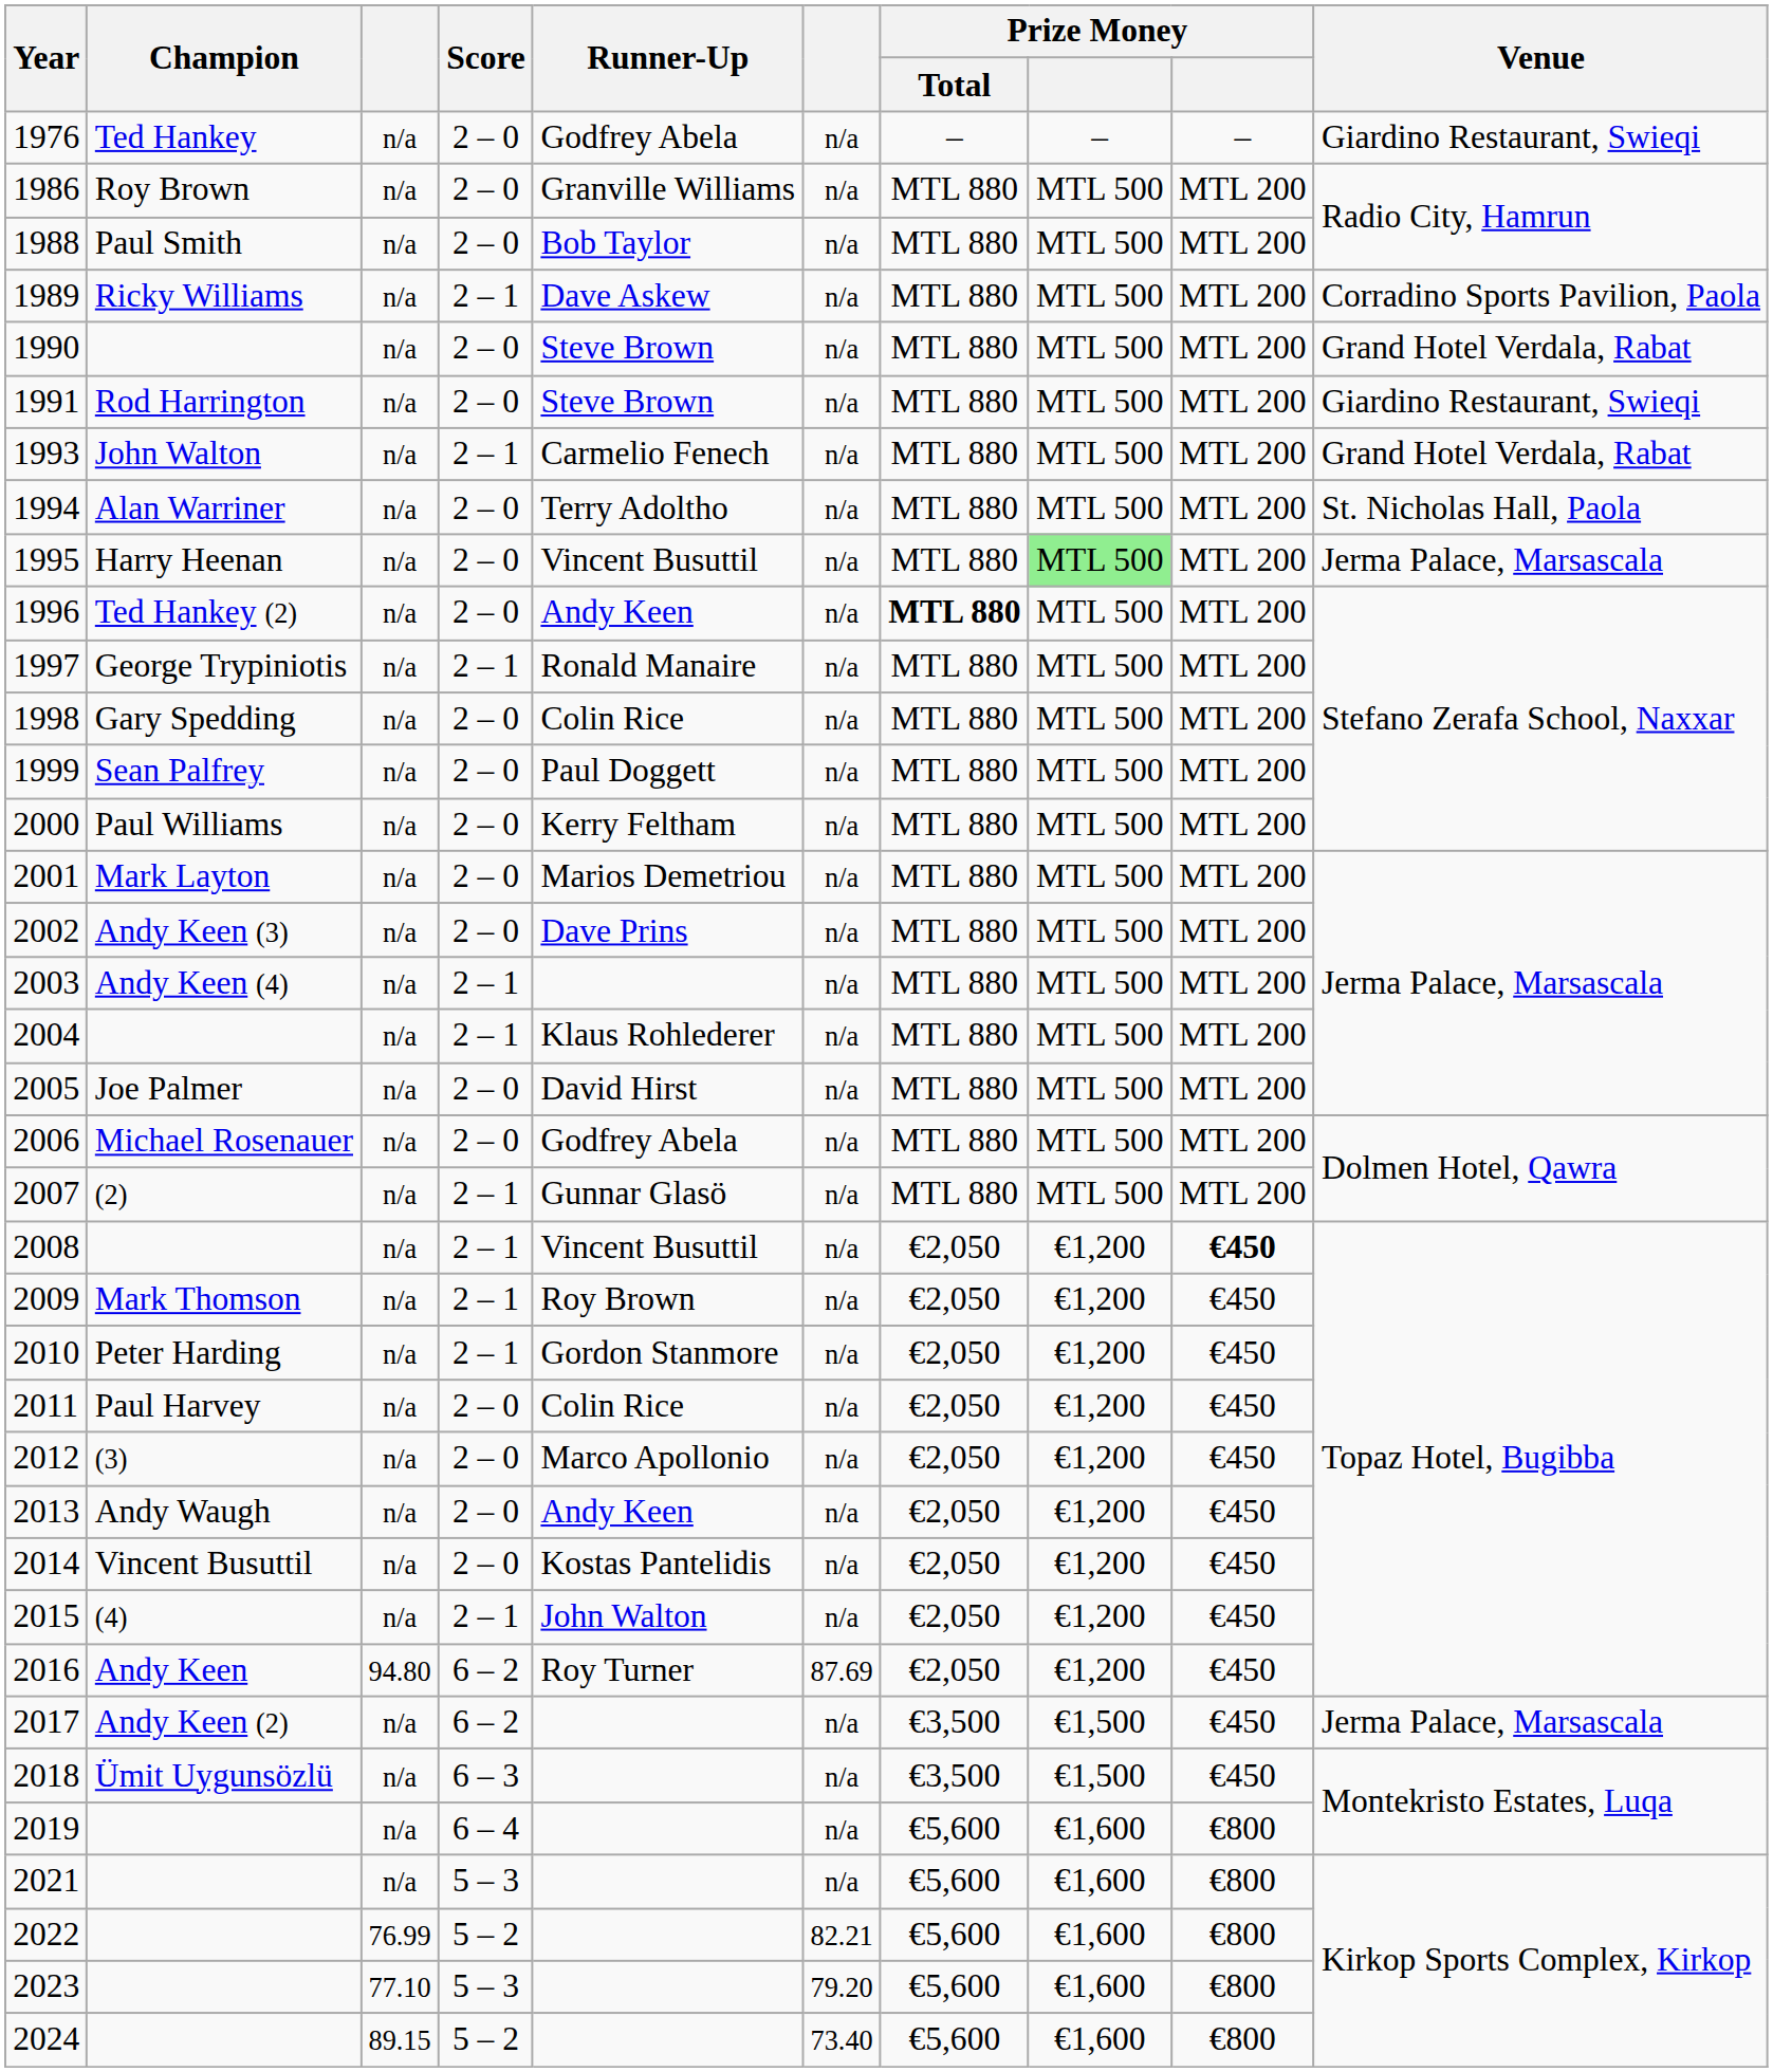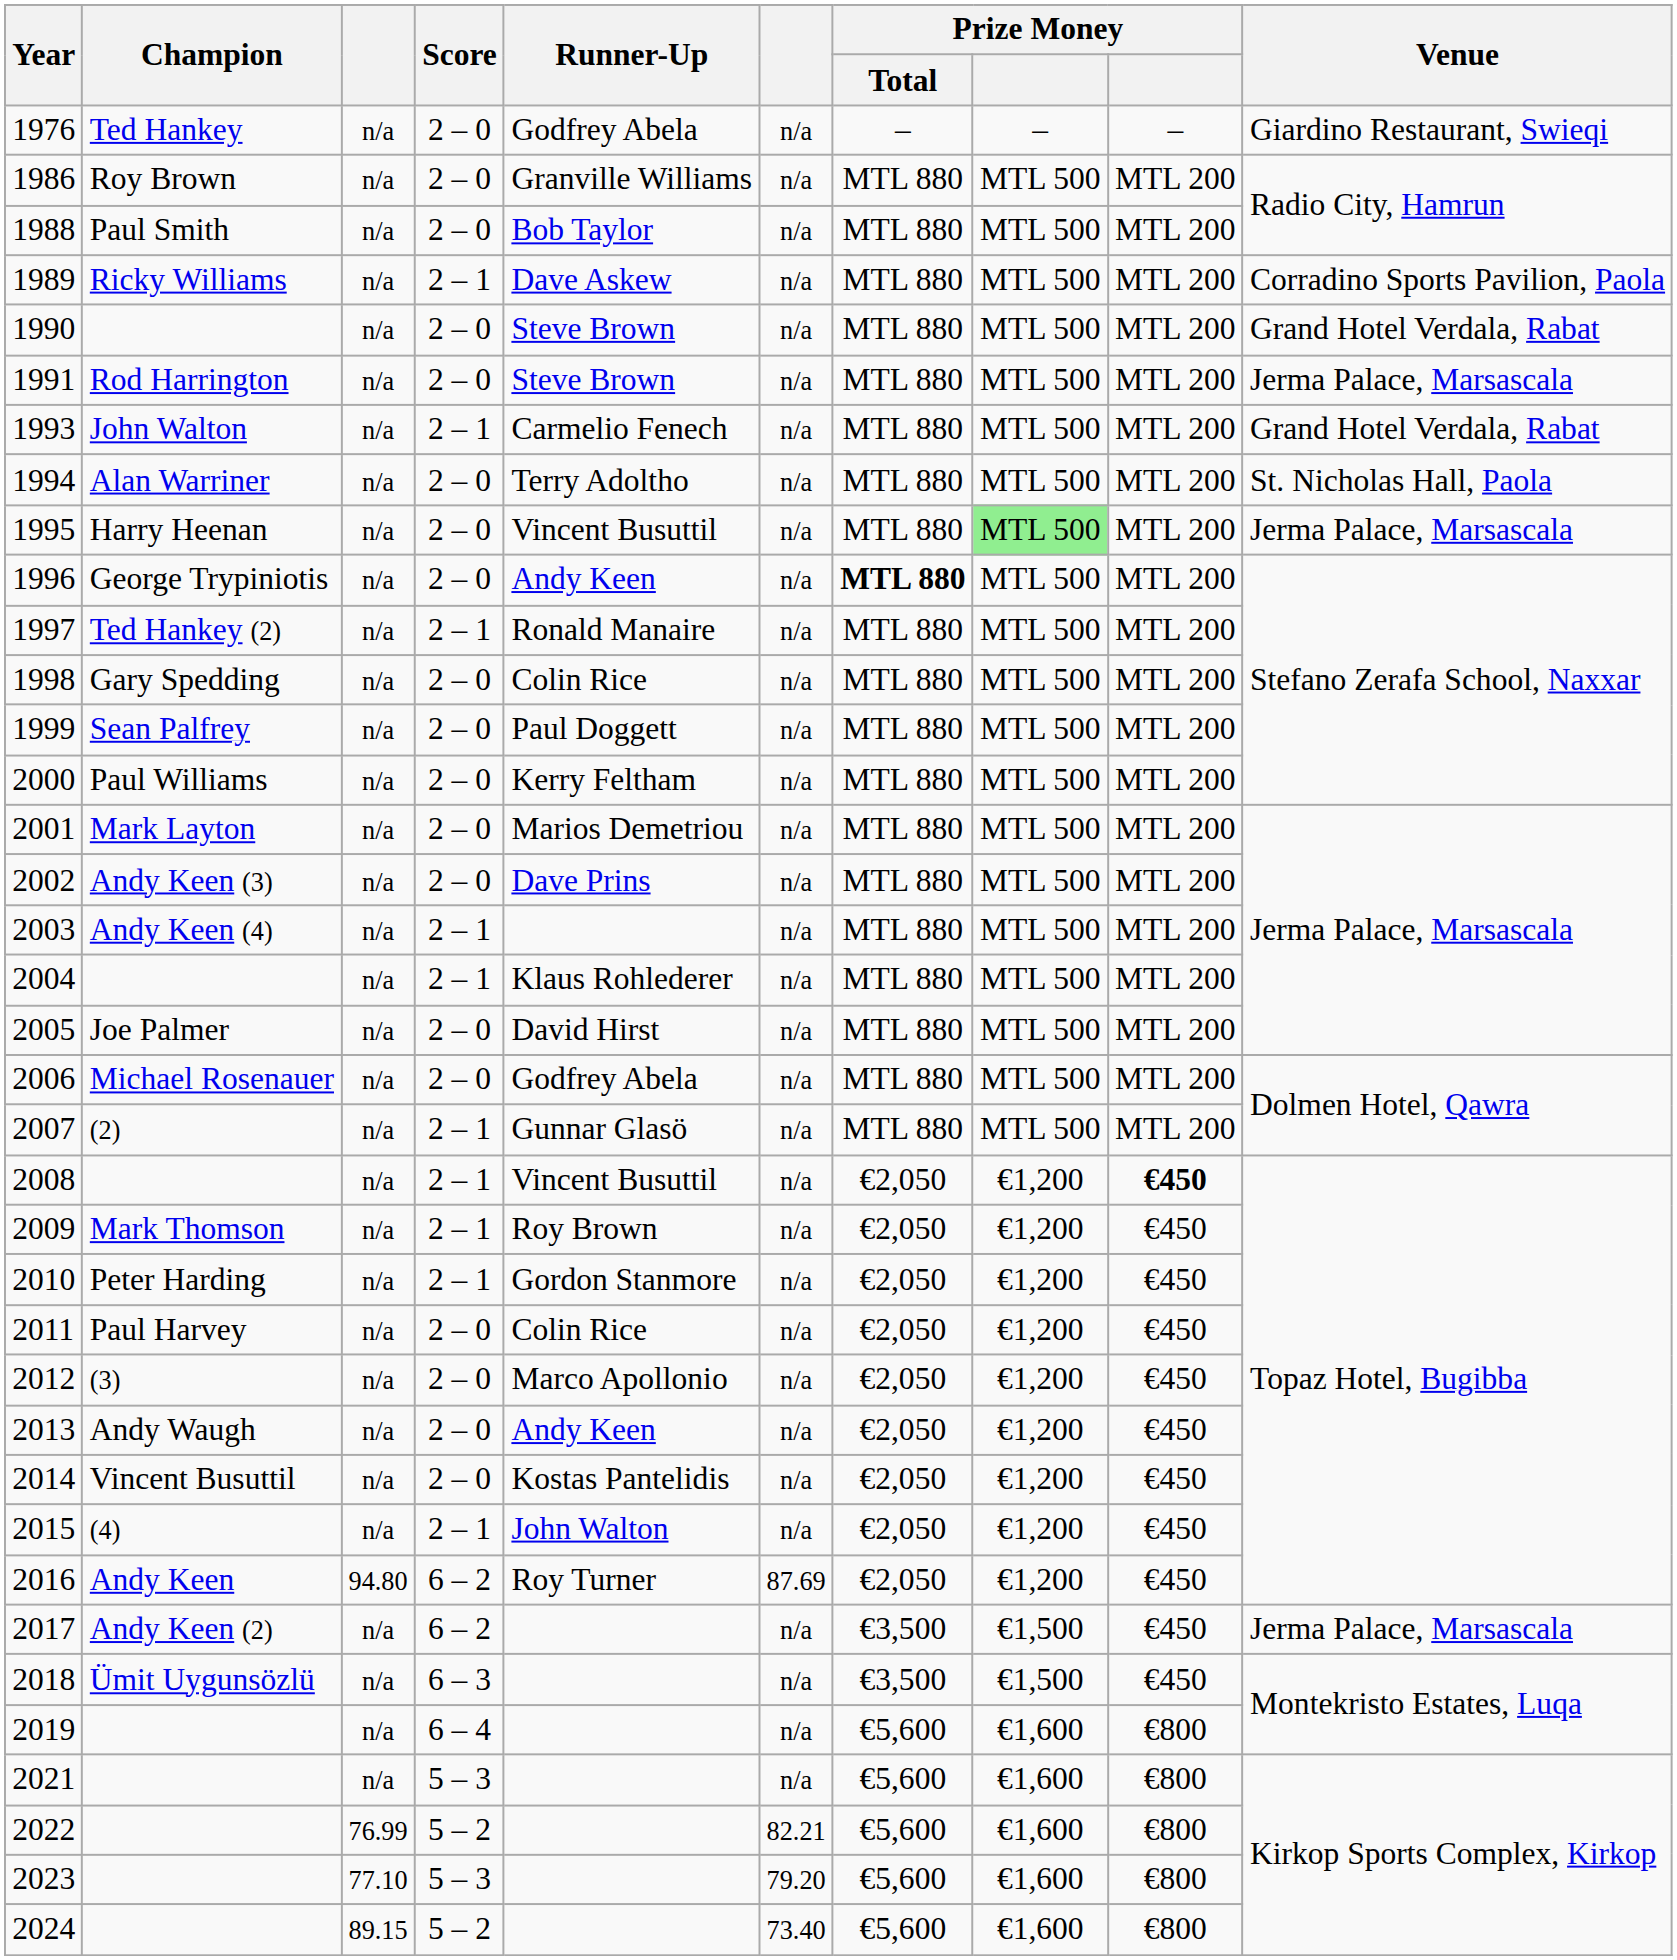1991 | Venue: Giardino Restaurant, Swieqi -> Jerma Palace, Marsascala
1996 | Champion: Ted Hankey (2) -> George Trypiniotis
1997 | Champion: George Trypiniotis -> Ted Hankey (2)
